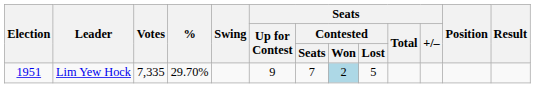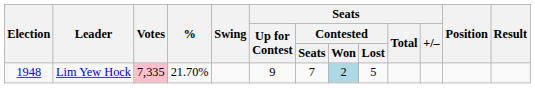Lim Yew Hock | Election: 1951 -> 1948
Lim Yew Hock | Votes: no background -> pink background
Lim Yew Hock | %: 29.70% -> 21.70%
